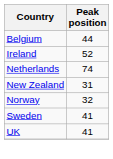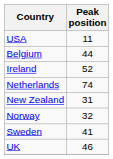+ row: USA | 11
UK | Peak position: 41 -> 46
